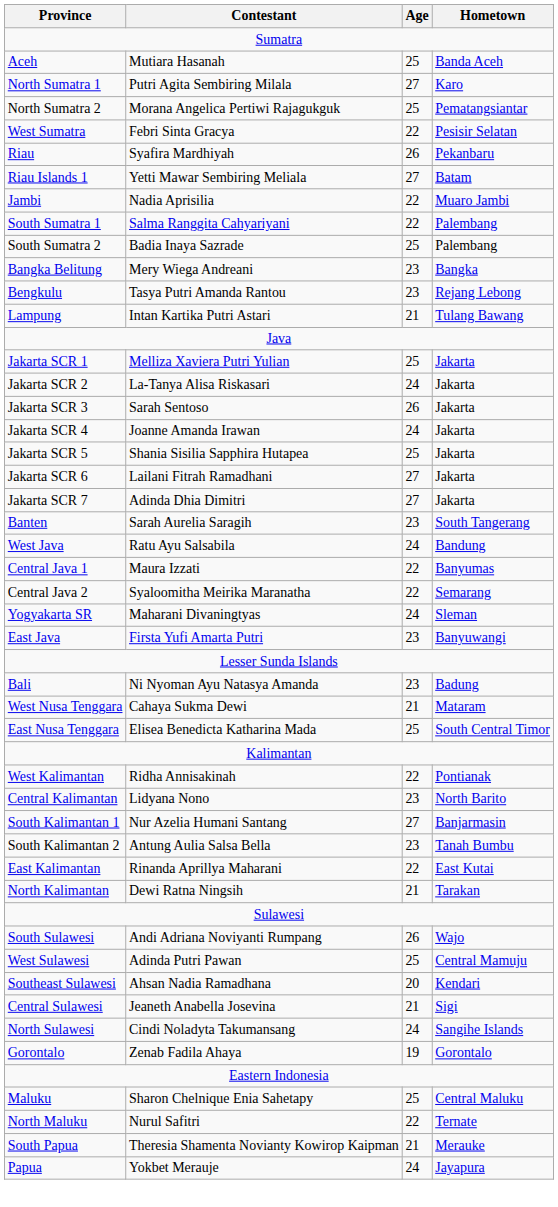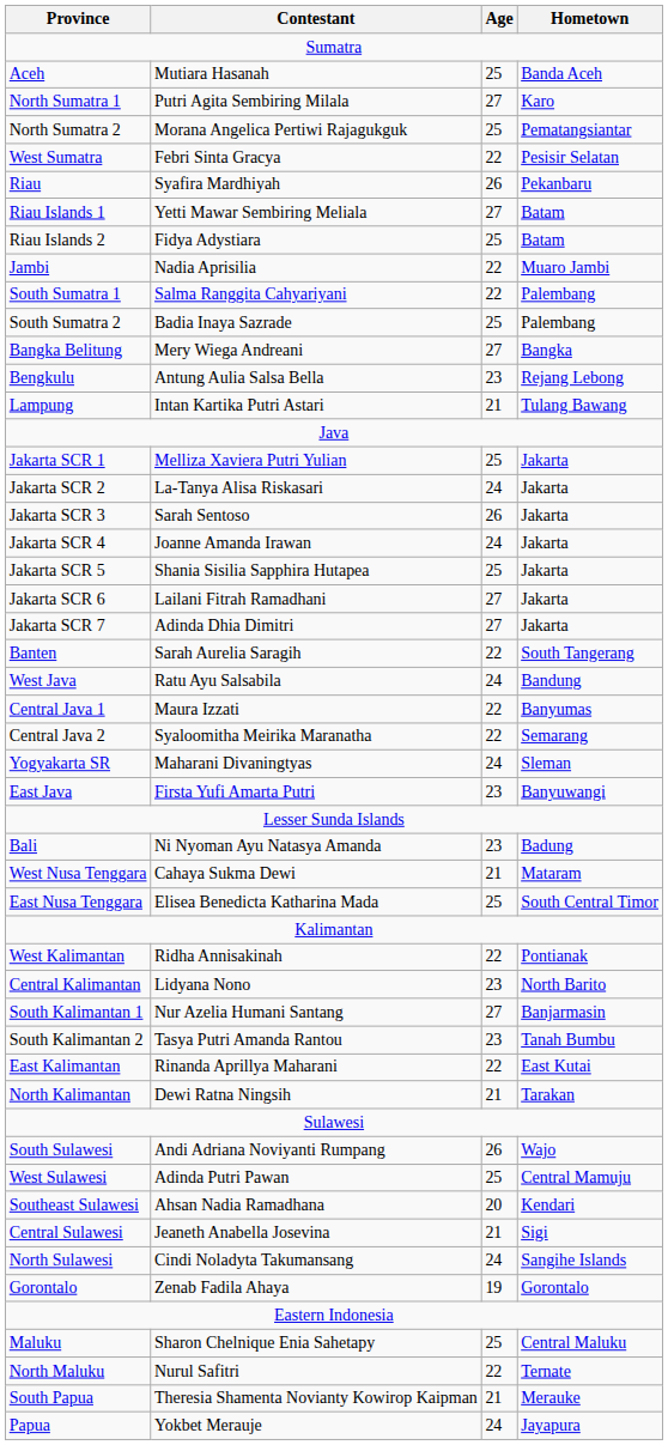+ row: Riau Islands 2 | Fidya Adystiara | 25 | Batam
Bangka Belitung | Age: 23 -> 27
Bengkulu | Contestant: Tasya Putri Amanda Rantou -> Antung Aulia Salsa Bella
Banten | Age: 23 -> 22
South Kalimantan 2 | Contestant: Antung Aulia Salsa Bella -> Tasya Putri Amanda Rantou
